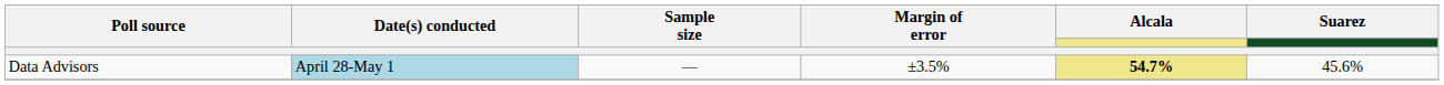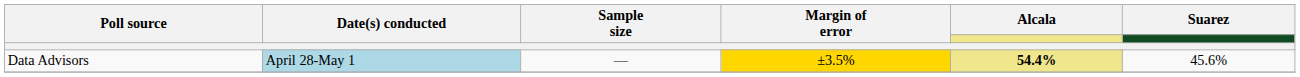Data Advisors | Margin of error: no background -> gold background
Data Advisors | Alcala: 54.7% -> 54.4%
